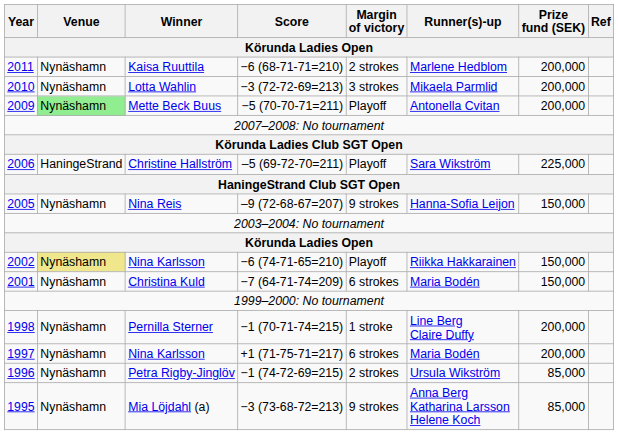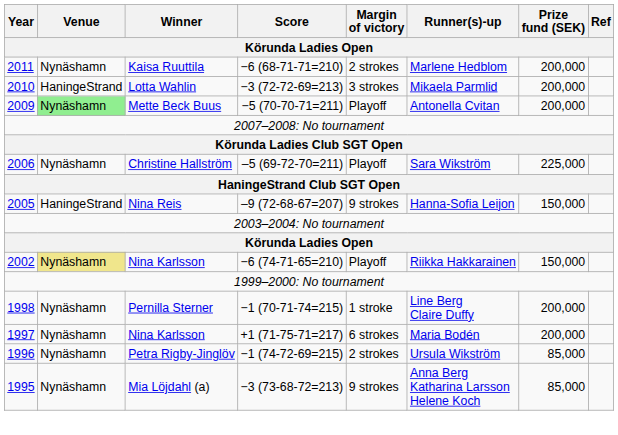Lotta Wahlin | Venue: Nynäshamn -> HaningeStrand
Christine Hallström | Venue: HaningeStrand -> Nynäshamn
Nina Reis | Venue: Nynäshamn -> HaningeStrand
- row: 2001 | Nynäshamn | Christina Kuld | −7 (64-71-74=209) | 6 strokes | Maria Bodén | 150,000
